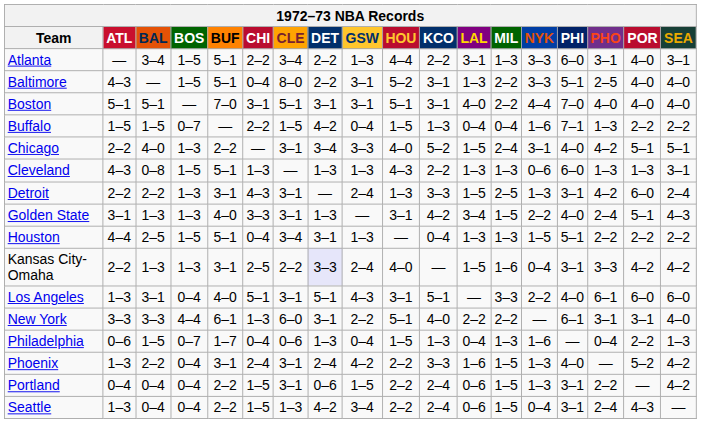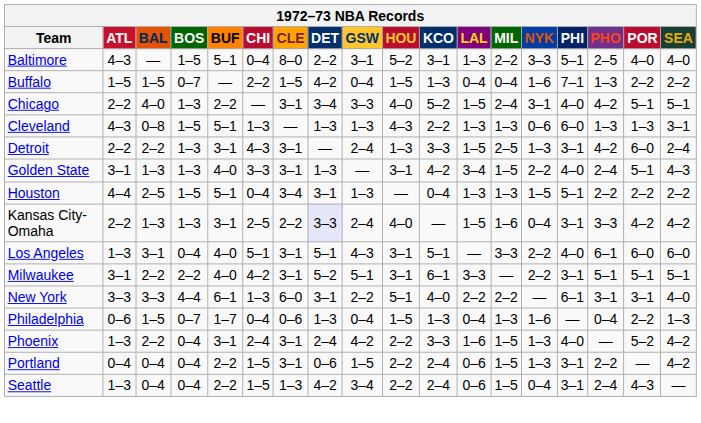- row: Atlanta | — | 3–4 | 1–5 | 5–1 | 2–2 | 3–4 | 2–2 | 1–3 | 4–4 | 2–2 | 3–1 | 1–3 | 3–3 | 6–0 | 3–1 | 4–0 | 3–1
- row: Boston | 5–1 | 5–1 | — | 7–0 | 3–1 | 5–1 | 3–1 | 3–1 | 5–1 | 3–1 | 4–0 | 2–2 | 4–4 | 7–0 | 4–0 | 4–0 | 4–0
+ row: Milwaukee | 3–1 | 2–2 | 2–2 | 4–0 | 4–2 | 3–1 | 5–2 | 5–1 | 3–1 | 6–1 | 3–3 | — | 2–2 | 3–1 | 5–1 | 5–1 | 5–1
